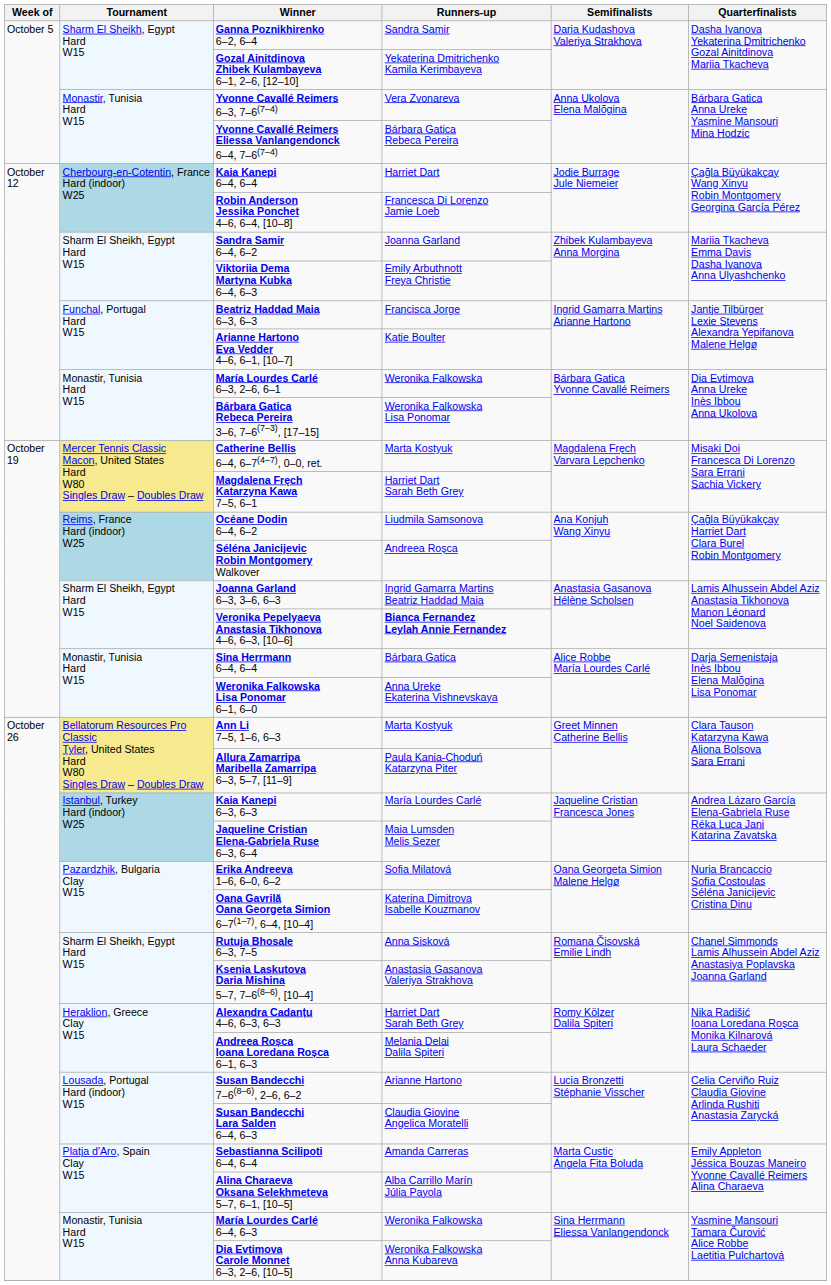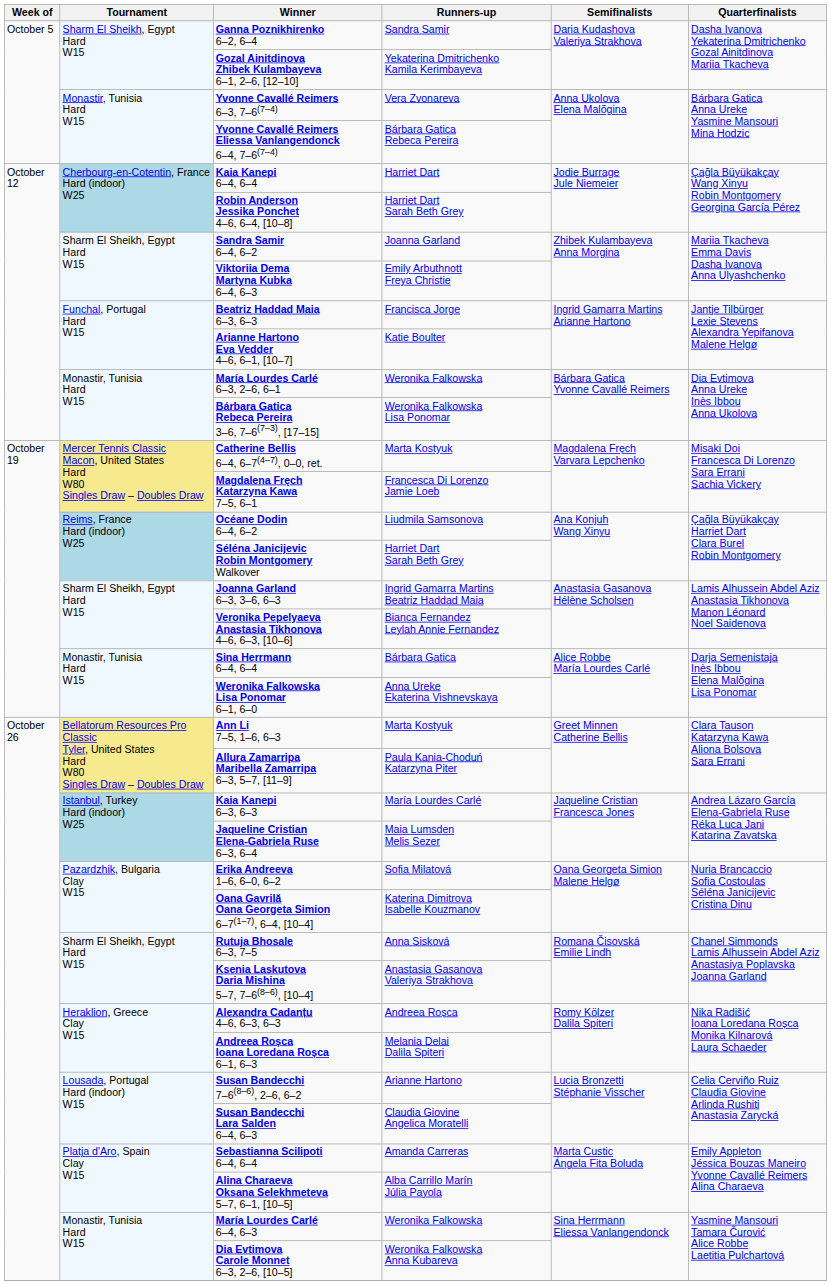Robin Anderson Jessika Ponchet 4–6, 6–4, [10–8] | Runners-up: Francesca Di Lorenzo Jamie Loeb -> Harriet Dart Sarah Beth Grey
Magdalena Fręch Katarzyna Kawa 7–5, 6–1 | Runners-up: Harriet Dart Sarah Beth Grey -> Francesca Di Lorenzo Jamie Loeb
Séléna Janicijevic Robin Montgomery Walkover | Runners-up: Andreea Roșca -> Harriet Dart Sarah Beth Grey
Veronika Pepelyaeva Anastasia Tikhonova 4–6, 6–3, [10–6] | Runners-up: bold -> normal
Alexandra Cadanțu 4–6, 6–3, 6–3 | Runners-up: Harriet Dart Sarah Beth Grey -> Andreea Roșca
